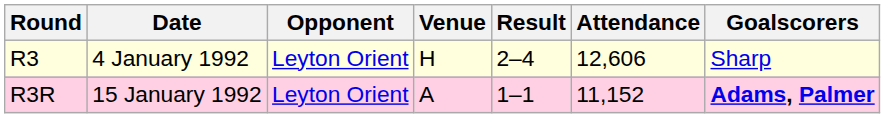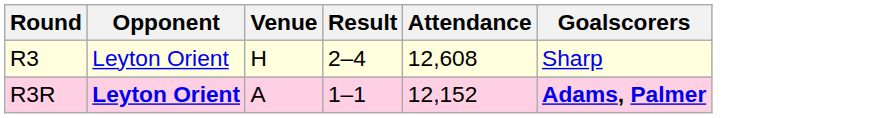- column: Date | 4 January 1992 | 15 January 1992
R3 | Attendance: 12,606 -> 12,608
R3R | Opponent: normal -> bold
R3R | Attendance: 11,152 -> 12,152
